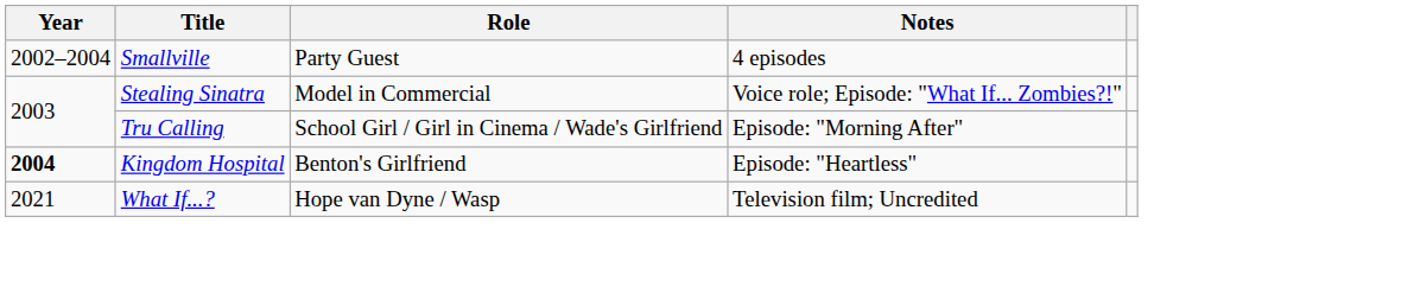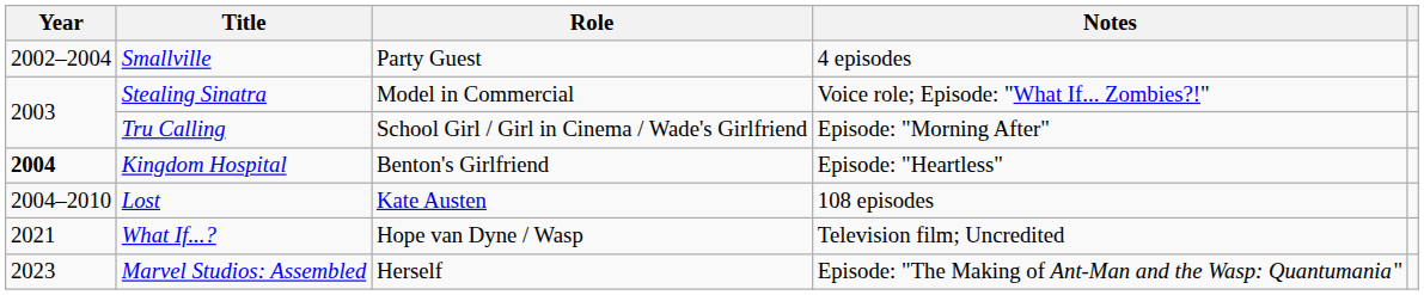+ row: 2004–2010 | Lost | Kate Austen | 108 episodes
+ row: 2023 | Marvel Studios: Assembled | Herself | Episode: "The Making of Ant-Man and the Wasp: Quantumania "
